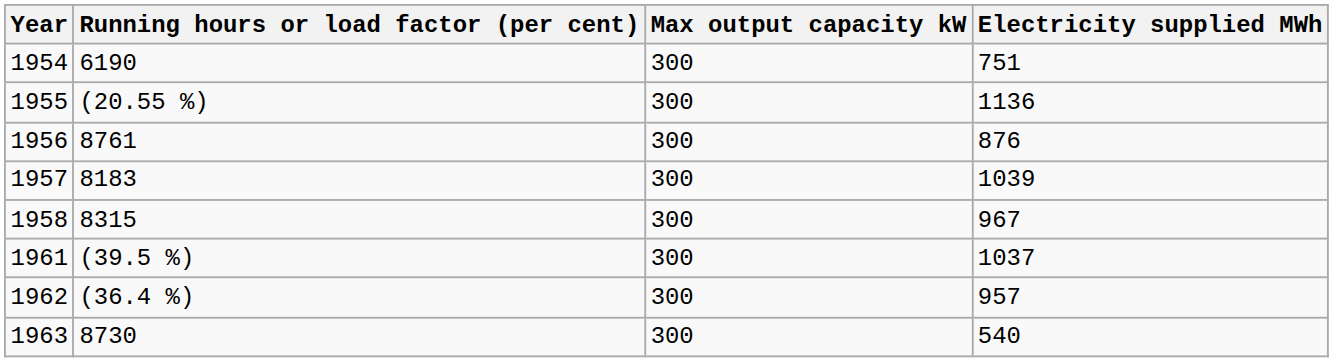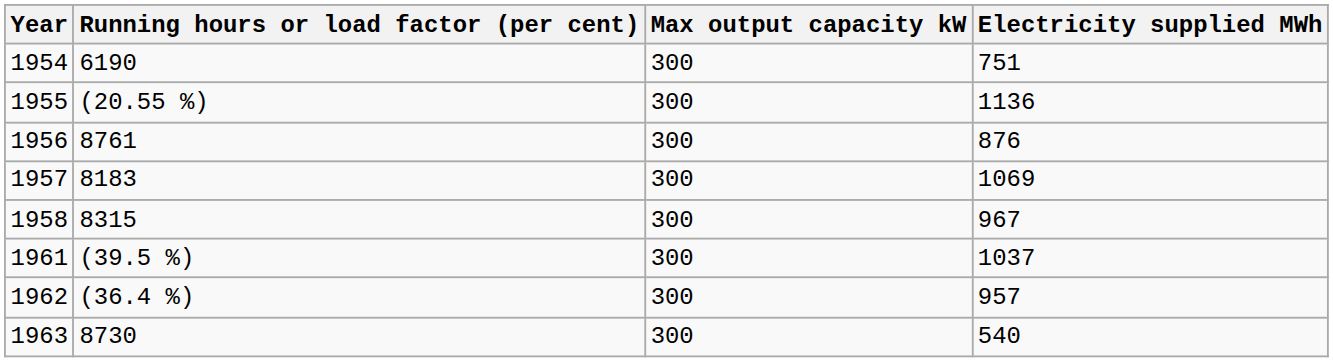1957 | Electricity supplied MWh: 1039 -> 1069
